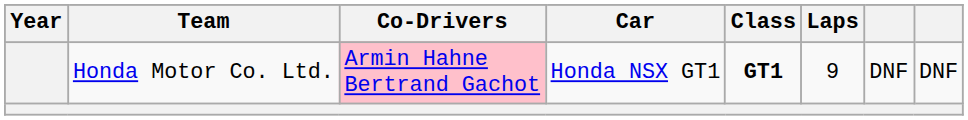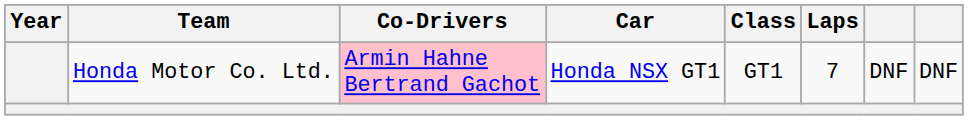Honda Motor Co. Ltd. | Class: bold -> normal
Honda Motor Co. Ltd. | Laps: 9 -> 7
